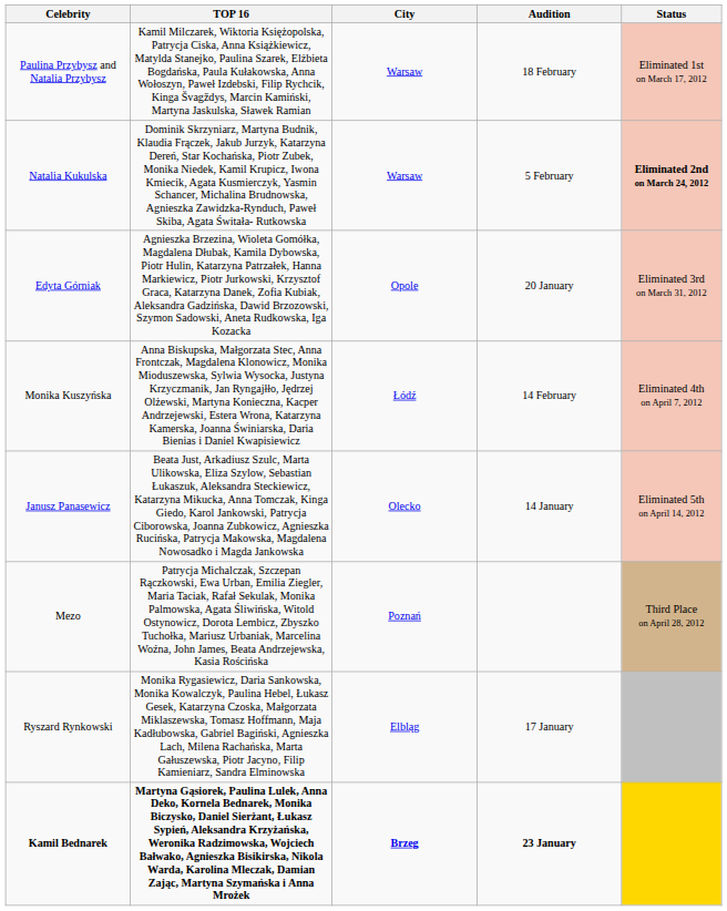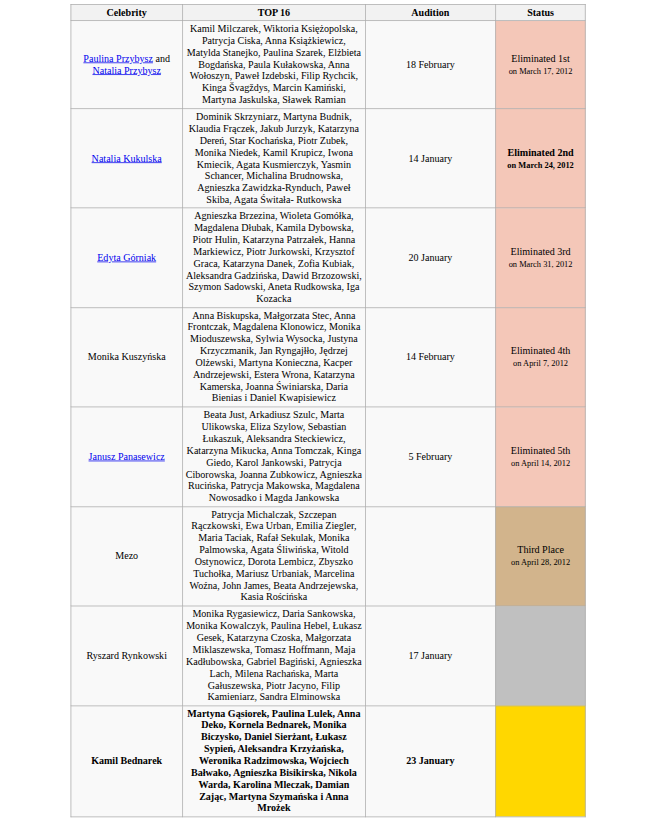- column: City | Warsaw | Warsaw | Opole | Łódź | Olecko | Poznań | Elbląg | Brzeg
Natalia Kukulska | Audition: 5 February -> 14 January
Janusz Panasewicz | Audition: 14 January -> 5 February
